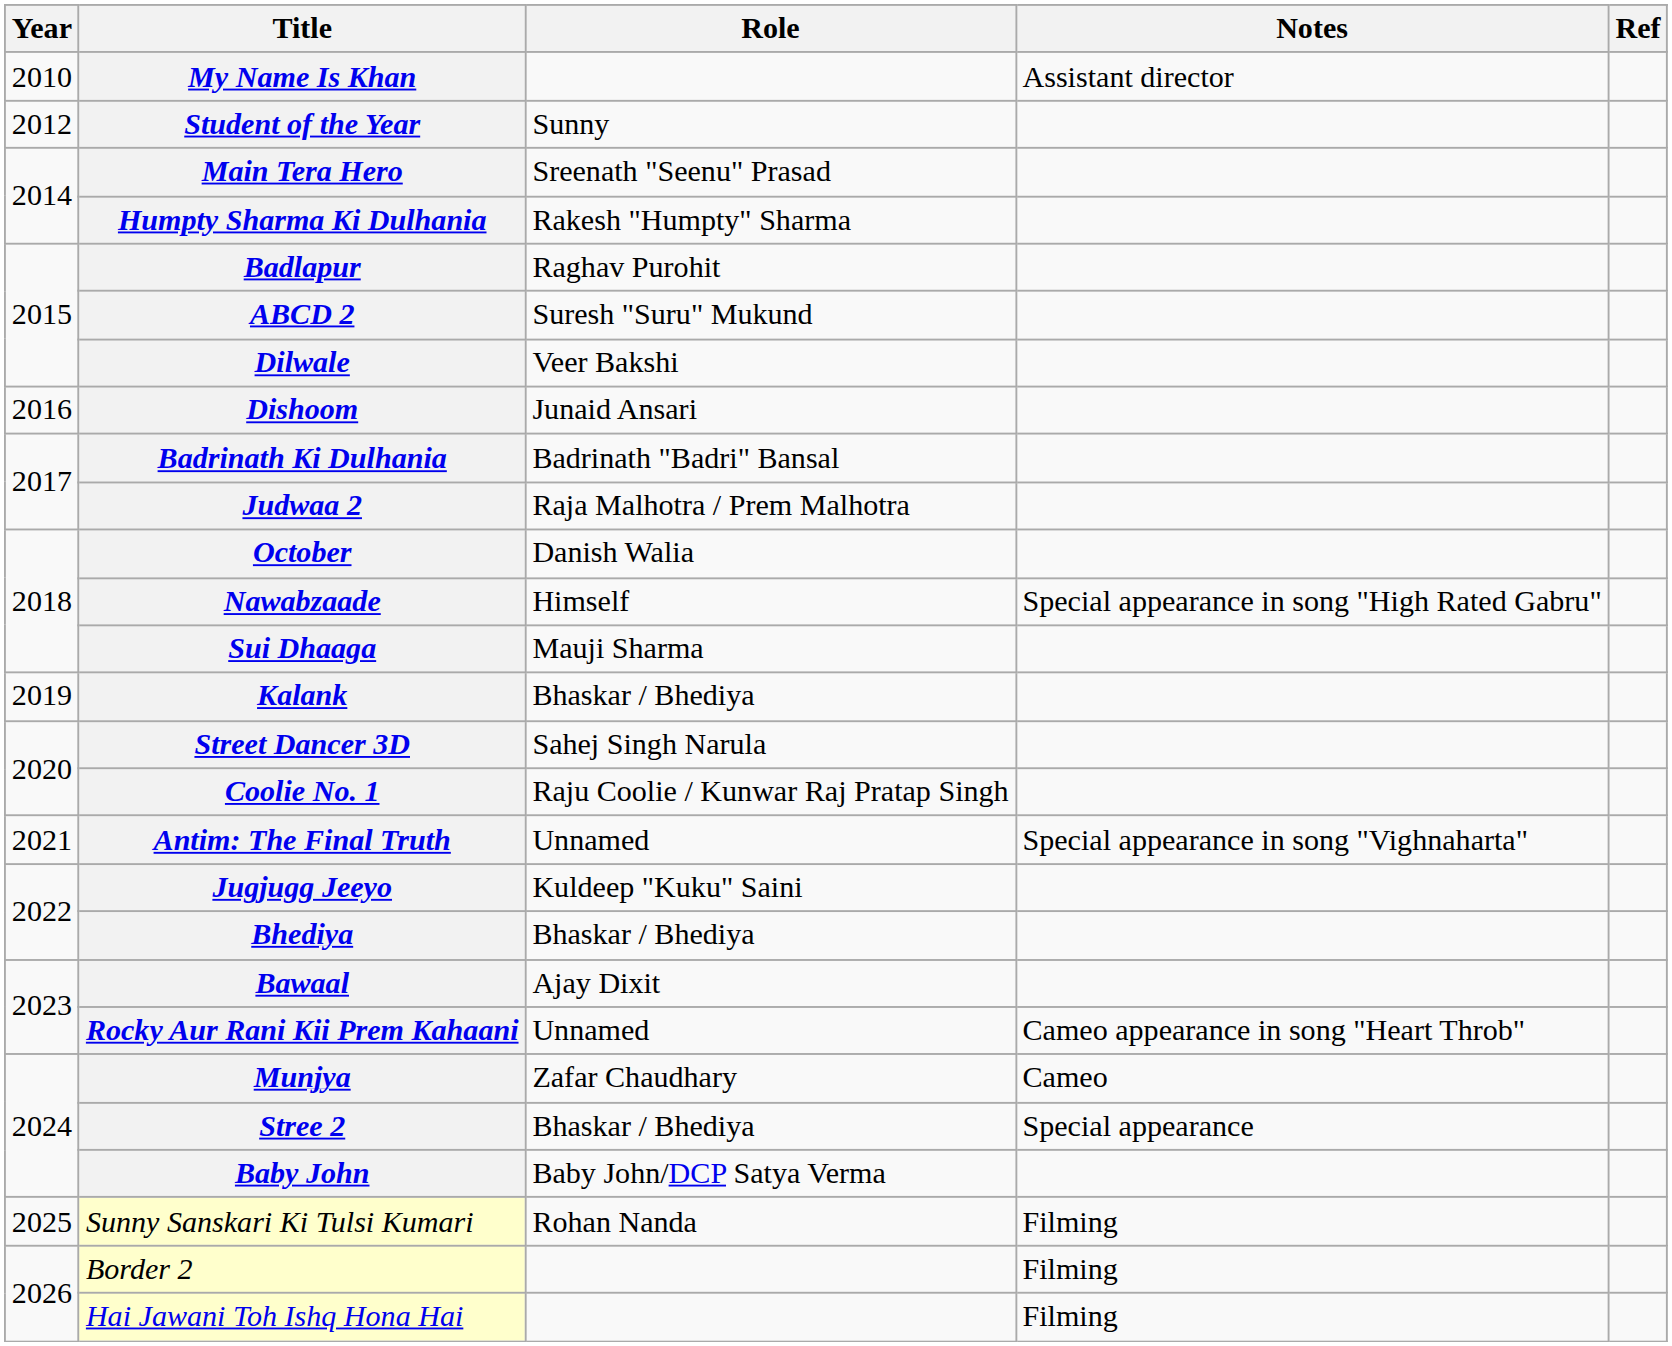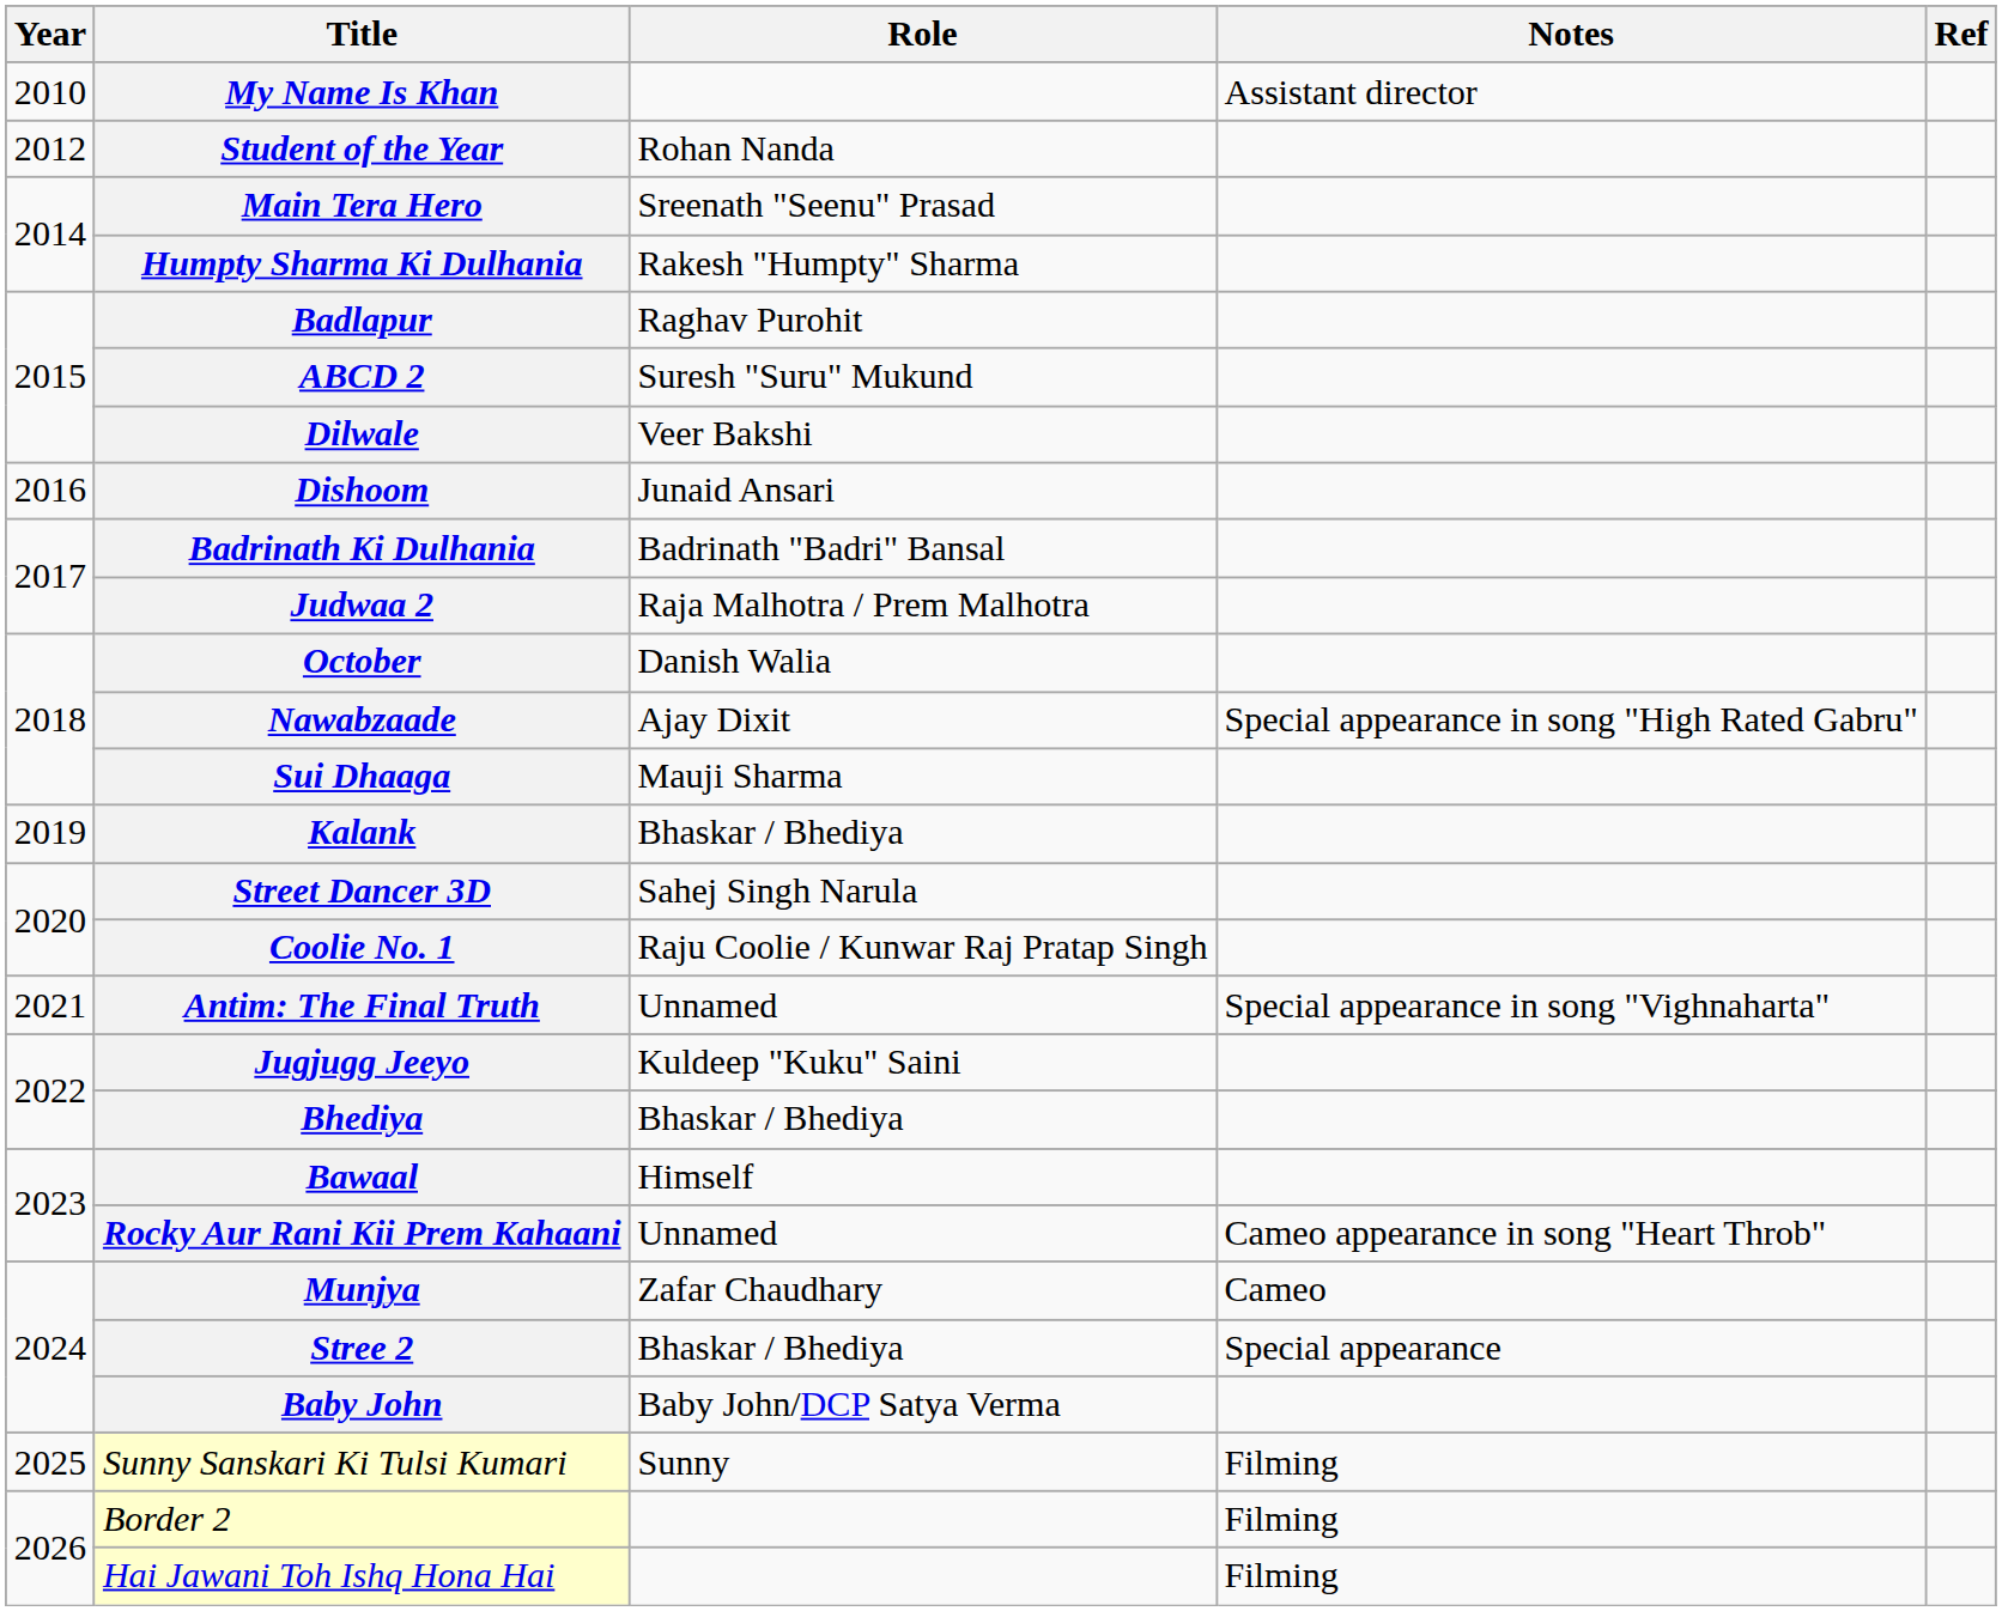Student of the Year | Role: Sunny -> Rohan Nanda
Nawabzaade | Role: Himself -> Ajay Dixit
Bawaal | Role: Ajay Dixit -> Himself
Sunny Sanskari Ki Tulsi Kumari | Role: Rohan Nanda -> Sunny
